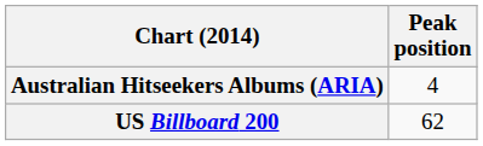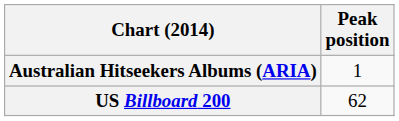Australian Hitseekers Albums (ARIA) | Peak position: 4 -> 1
